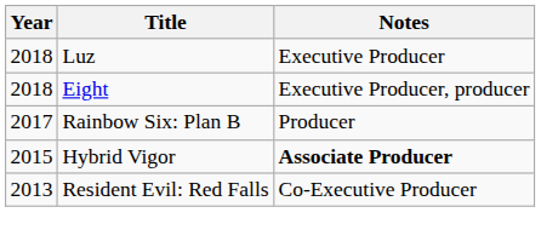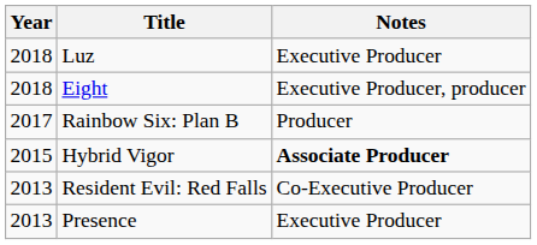+ row: 2013 | Presence | Executive Producer
